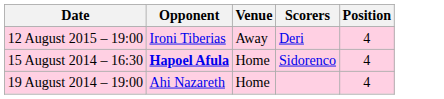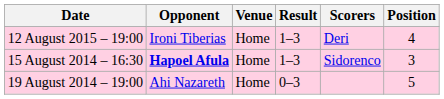+ column: Result | 1–3 | 1–3 | 0–3
12 August 2015 – 19:00 | Venue: Away -> Home
15 August 2014 – 16:30 | Position: 4 -> 3
19 August 2014 – 19:00 | Position: 4 -> 5
